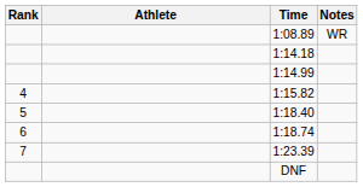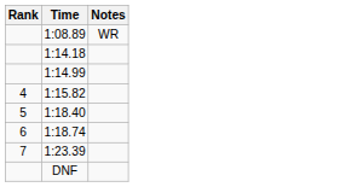- column: Athlete
